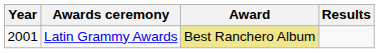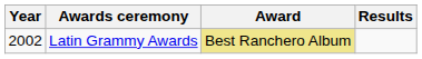Latin Grammy Awards | Year: 2001 -> 2002
